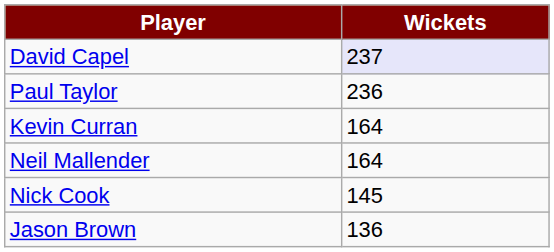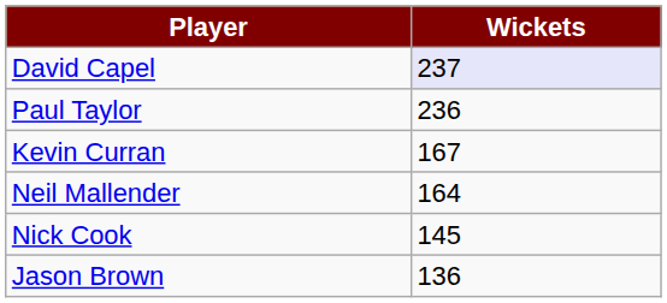Kevin Curran | Wickets: 164 -> 167
